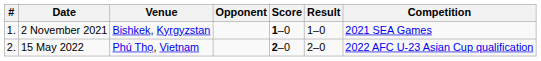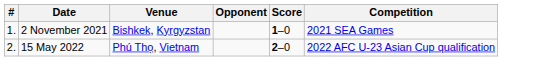- column: Result | 1–0 | 2–0
